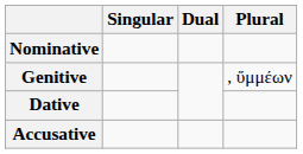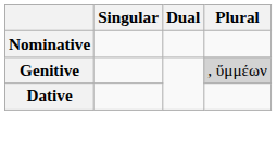Genitive | Plural: no background -> lightgrey background
- row: Accusative
